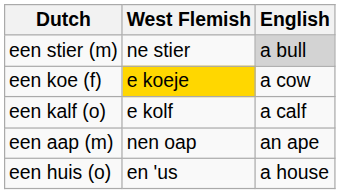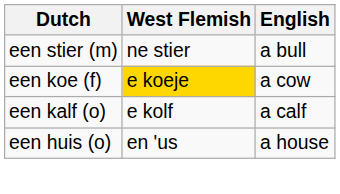een stier (m) | English: lightgrey background -> no background
- row: een aap (m) | nen oap | an ape
